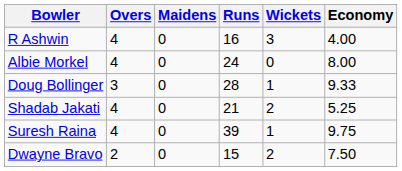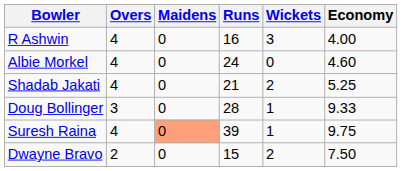Albie Morkel | Economy: 8.00 -> 4.60
rows swapped: Doug Bollinger <-> Shadab Jakati
Suresh Raina | Maidens: no background -> lightsalmon background
